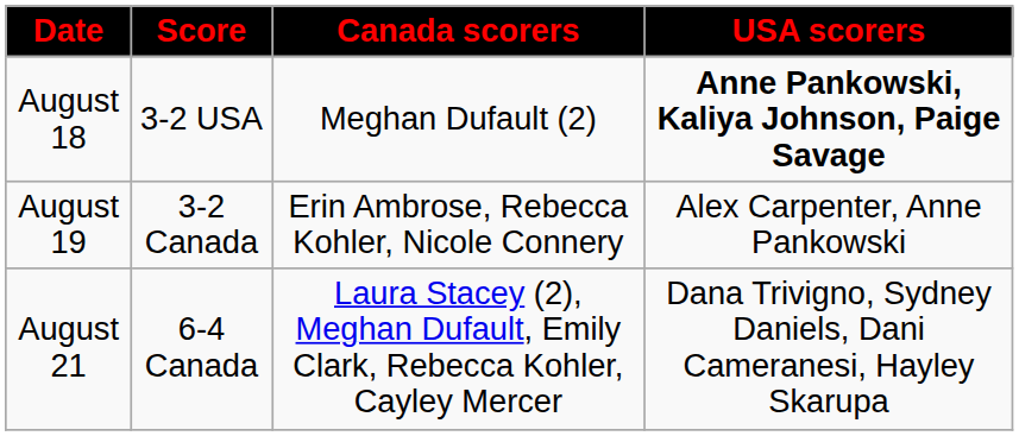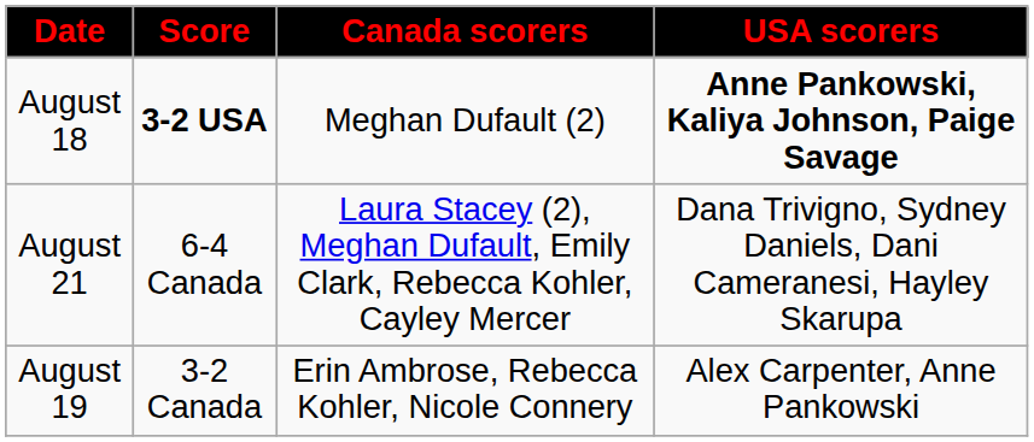August 18 | Score: normal -> bold
rows swapped: August 19 <-> August 21
